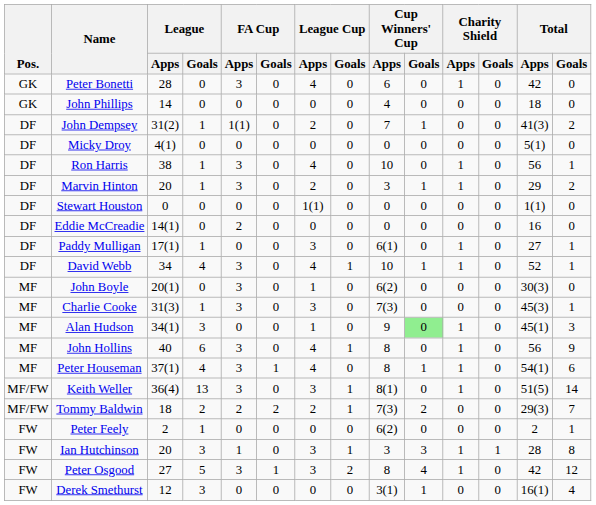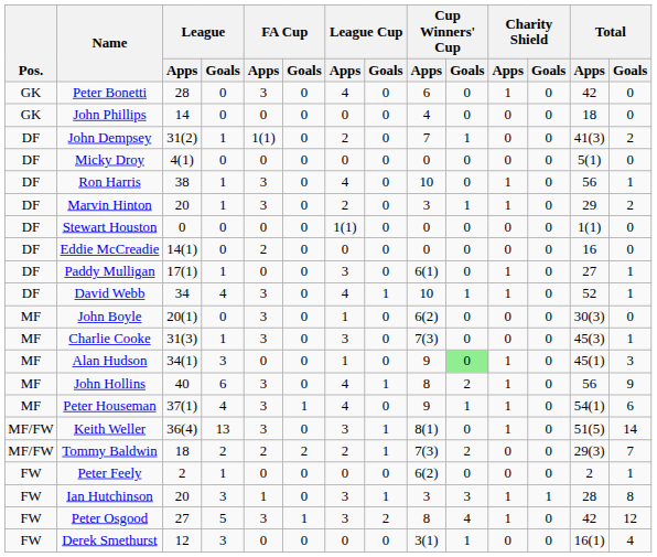John Hollins | Cup Winners' Cup / Goals: 0 -> 2
Peter Houseman | Cup Winners' Cup / Apps: 8 -> 9
